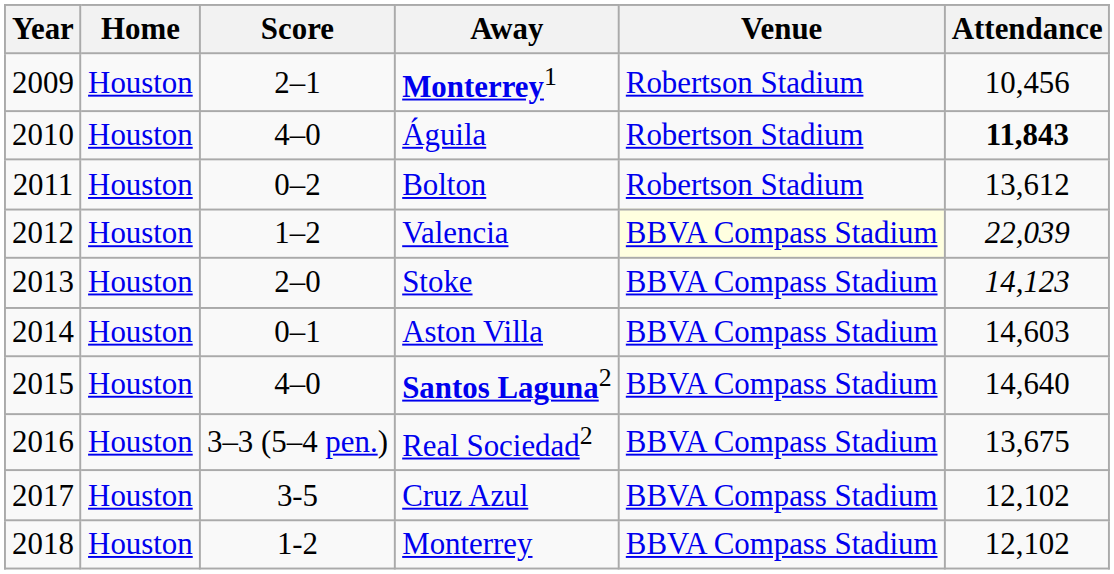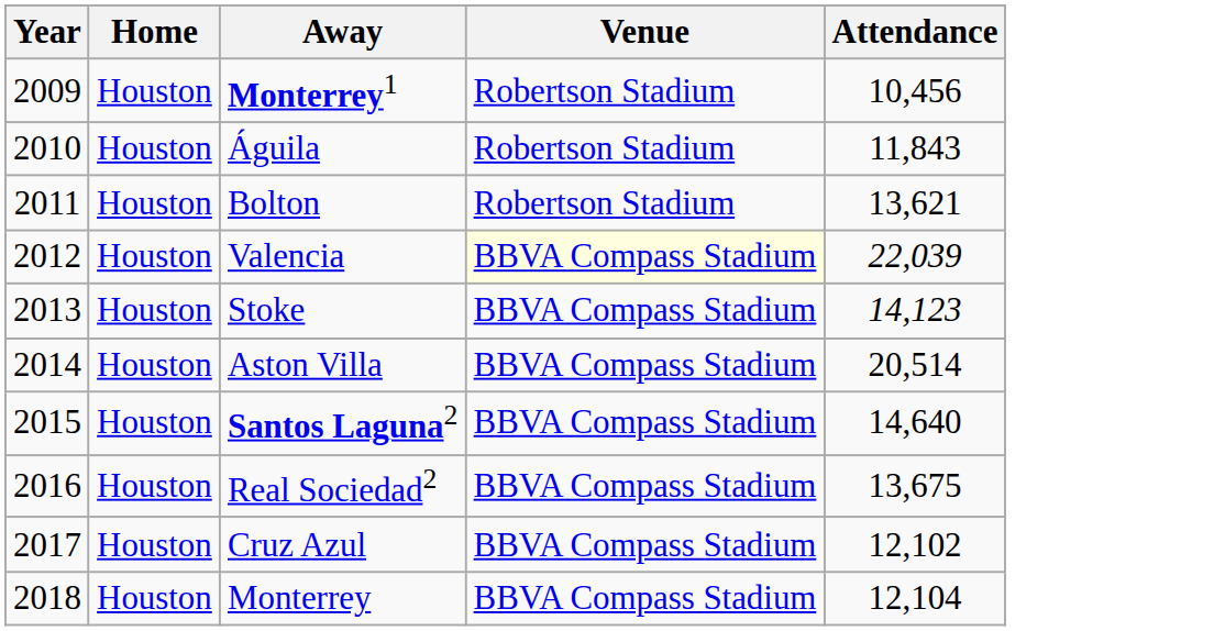- column: Score | 2–1 | 4–0 | 0–2 | 1–2 | 2–0 | 0–1 | 4–0 | 3–3 (5–4 pen.) | 3-5 | 1-2
Águila | Attendance: bold -> normal
Bolton | Attendance: 13,612 -> 13,621
Aston Villa | Attendance: 14,603 -> 20,514
Monterrey | Attendance: 12,102 -> 12,104
